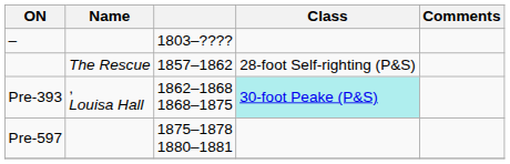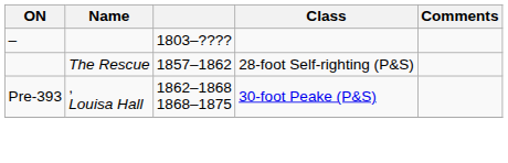Pre-393 | Class: paleturquoise background -> no background
- row: Pre-597 | 1875–1878 1880–1881
